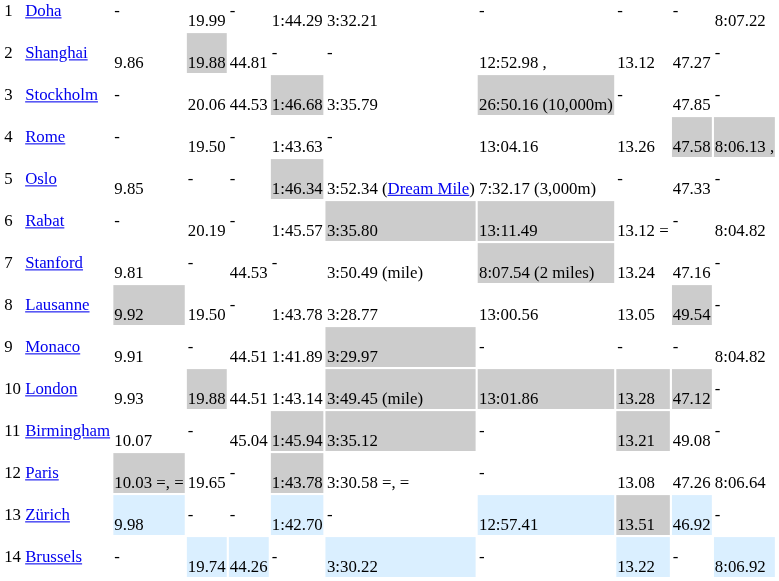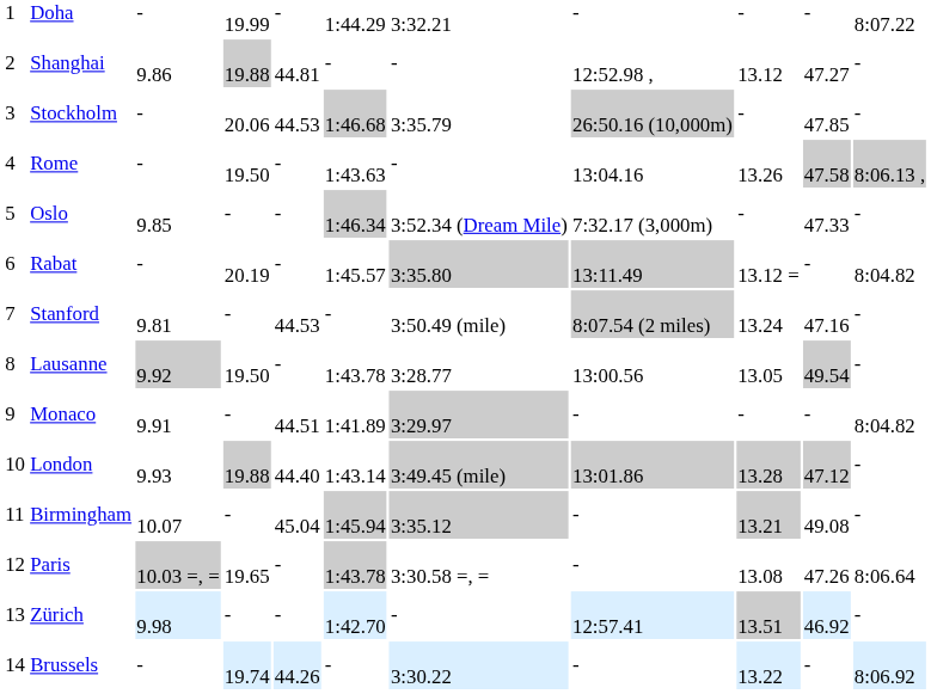London | column 5: 44.51 -> 44.40
